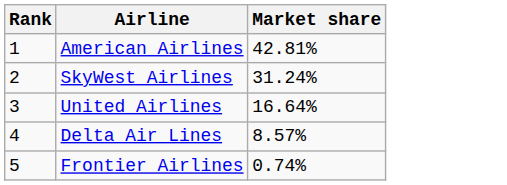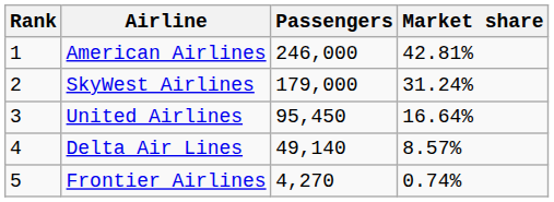+ column: Passengers | 246,000 | 179,000 | 95,450 | 49,140 | 4,270
